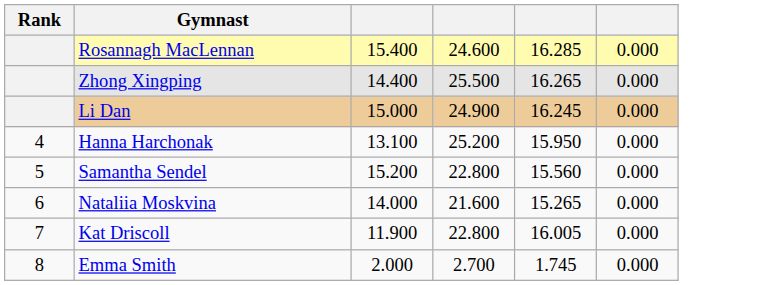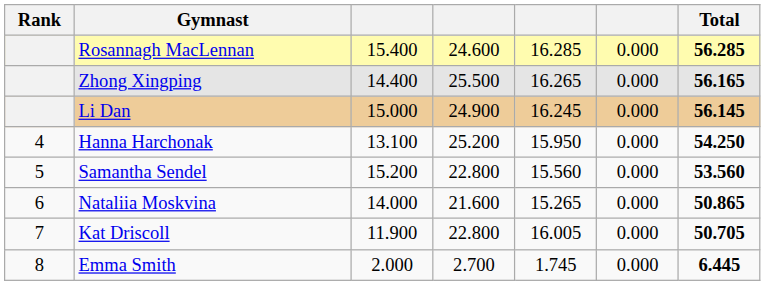+ column: Total | 56.285 | 56.165 | 56.145 | 54.250 | 53.560 | 50.865 | 50.705 | 6.445
